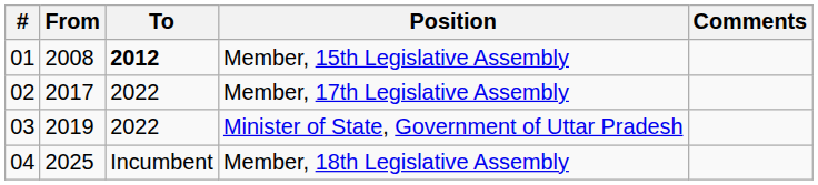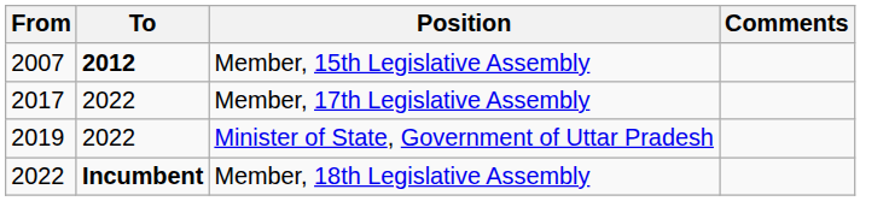- column: # | 01 | 02 | 03 | 04
Member, 15th Legislative Assembly | From: 2008 -> 2007
Member, 18th Legislative Assembly | From: 2025 -> 2022
Member, 18th Legislative Assembly | To: normal -> bold
